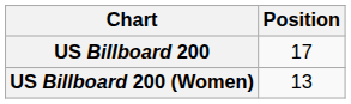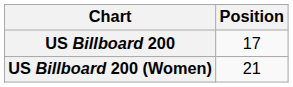US Billboard 200 (Women) | Position: 13 -> 21
